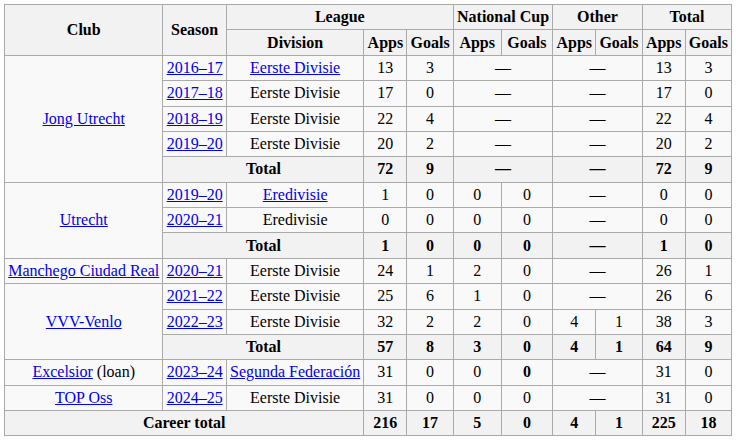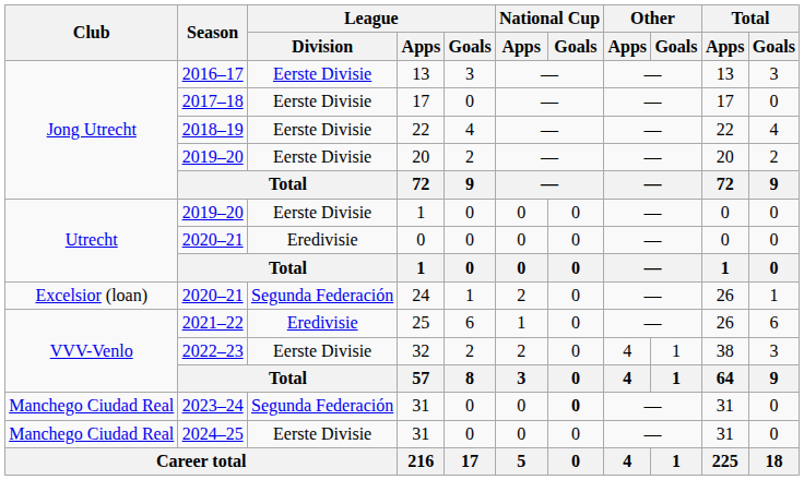2019–20 / 1 | League / Division: Eredivisie -> Eerste Divisie
24 | Club: Manchego Ciudad Real -> Excelsior (loan)
24 | League / Division: Eerste Divisie -> Segunda Federación
25 | League / Division: Eerste Divisie -> Eredivisie
2023–24 / 31 | Club: Excelsior (loan) -> Manchego Ciudad Real
2024–25 / 31 | Club: TOP Oss -> Manchego Ciudad Real
